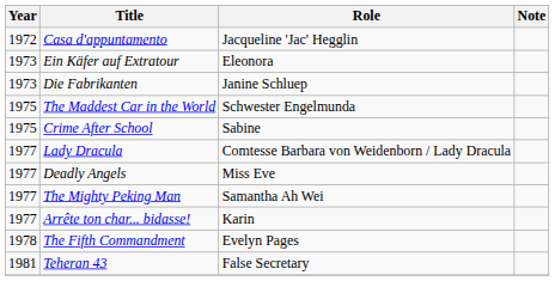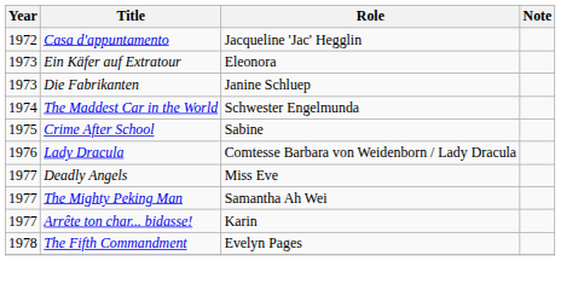The Maddest Car in the World | Year: 1975 -> 1974
Lady Dracula | Year: 1977 -> 1976
- row: 1981 | Teheran 43 | False Secretary
